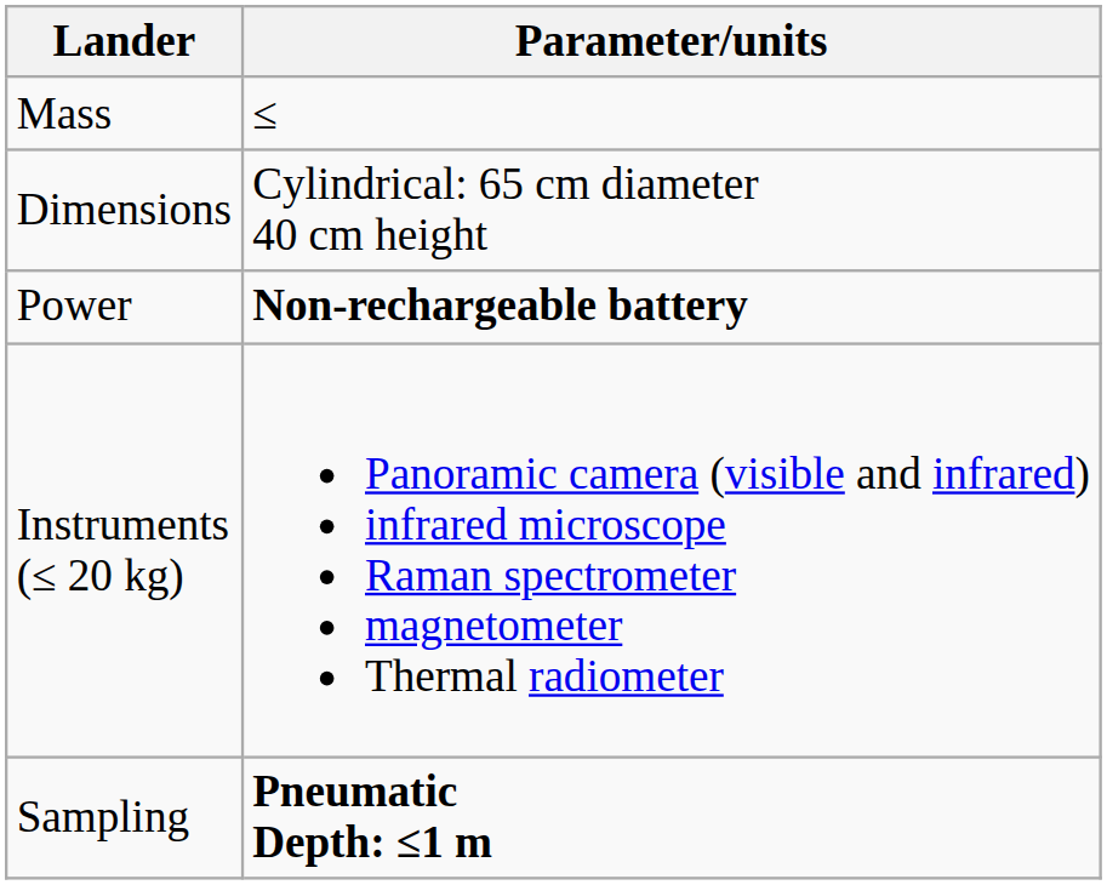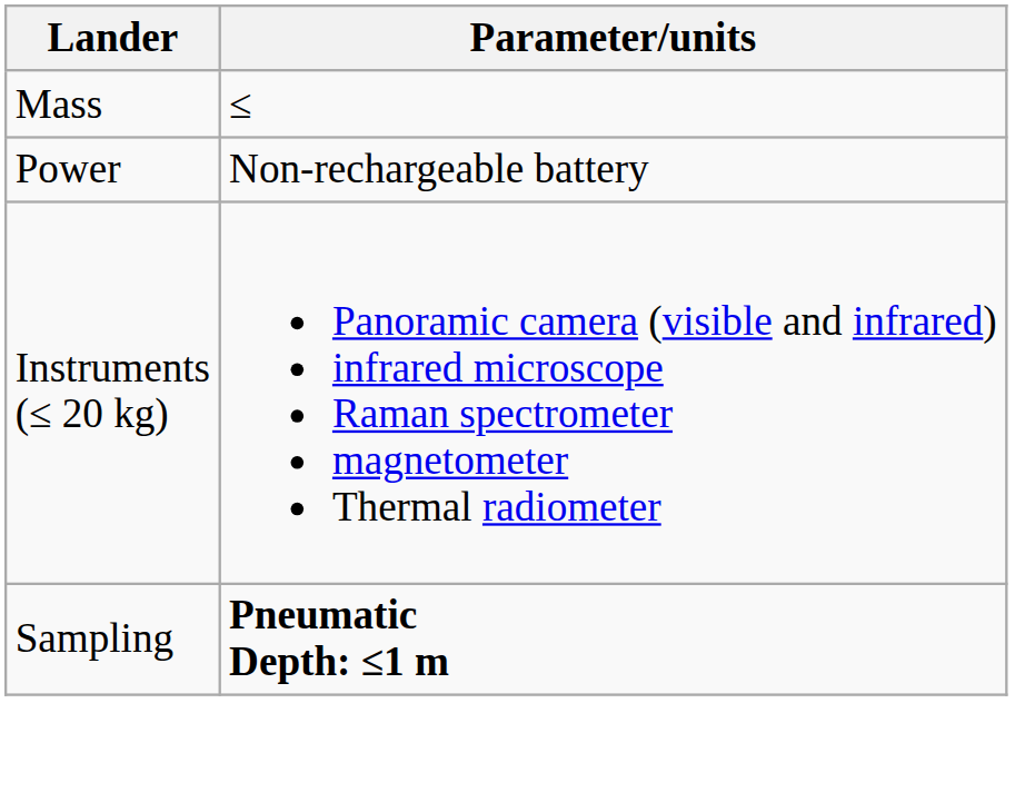- row: Dimensions | Cylindrical: 65 cm diameter 40 cm height
Power | Parameter/units: bold -> normal
